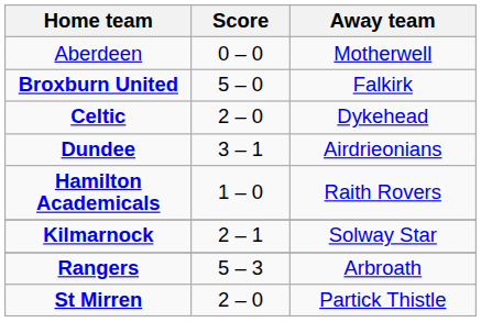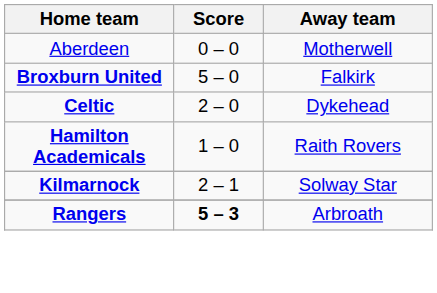- row: Dundee | 3 – 1 | Airdrieonians
Rangers | Score: normal -> bold
- row: St Mirren | 2 – 0 | Partick Thistle
